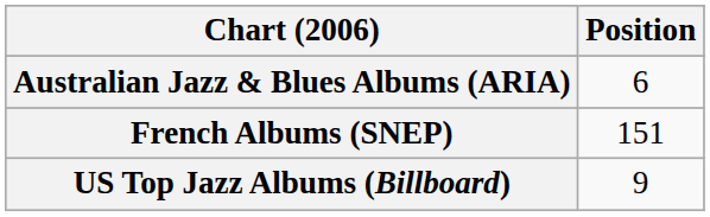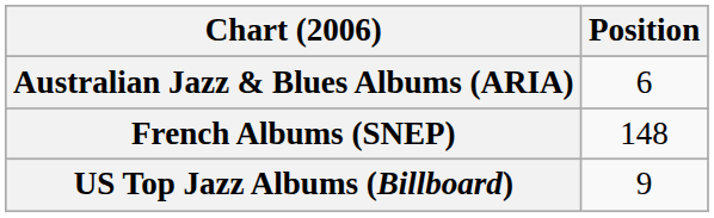French Albums (SNEP) | Position: 151 -> 148
